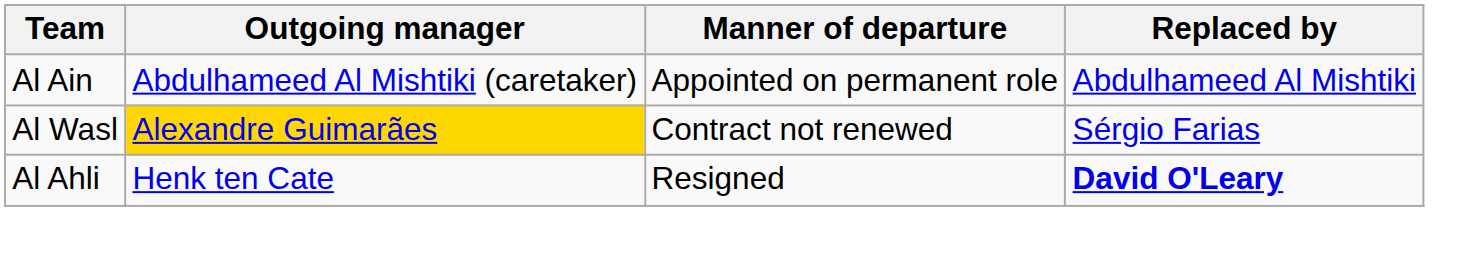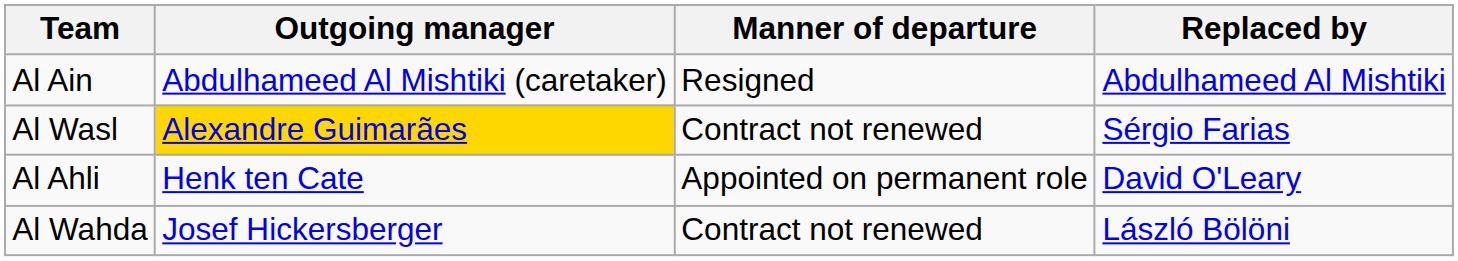Al Ain | Manner of departure: Appointed on permanent role -> Resigned
Al Ahli | Manner of departure: Resigned -> Appointed on permanent role
Al Ahli | Replaced by: bold -> normal
+ row: Al Wahda | Josef Hickersberger | Contract not renewed | László Bölöni
